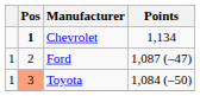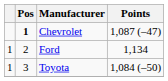Chevrolet | Points: 1,134 -> 1,087 (–47)
Ford | Points: 1,087 (–47) -> 1,134
Toyota | Pos: lightsalmon background -> no background
